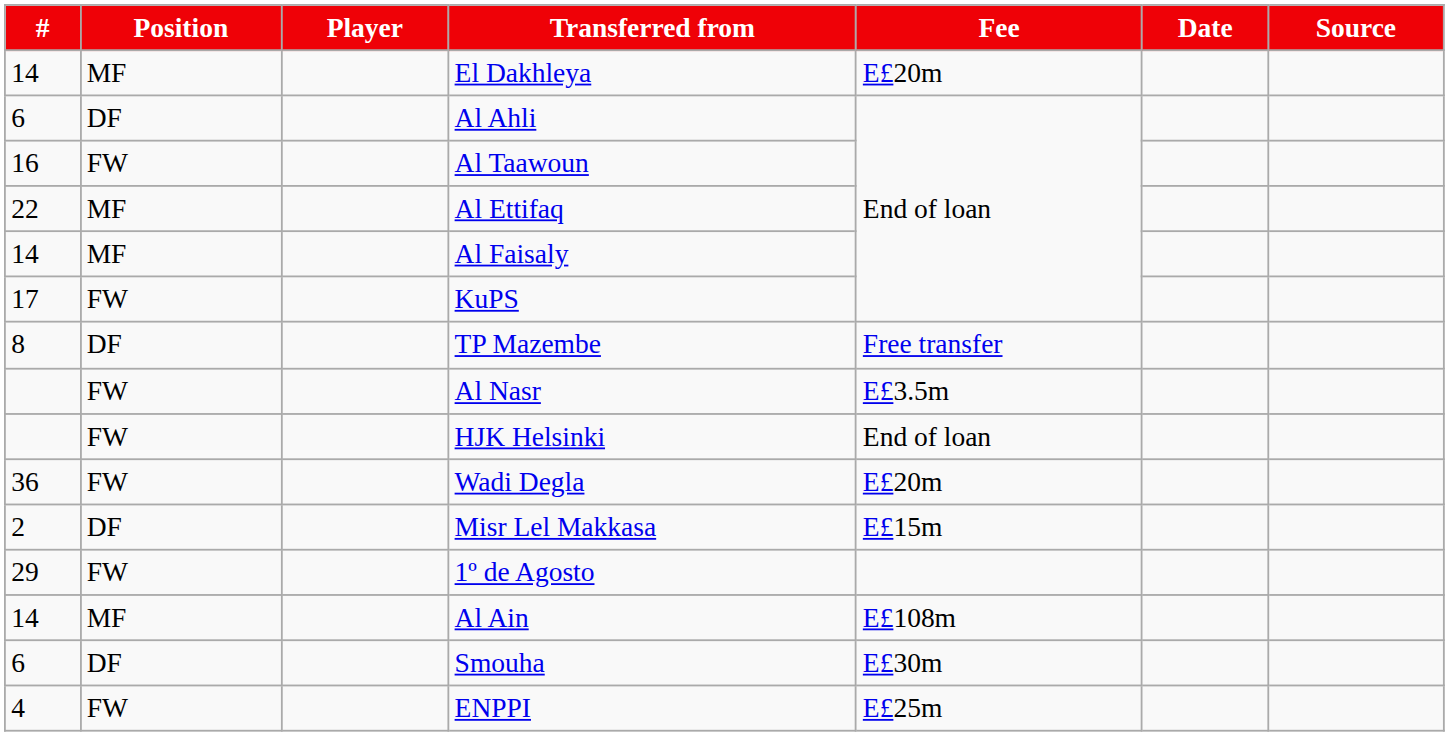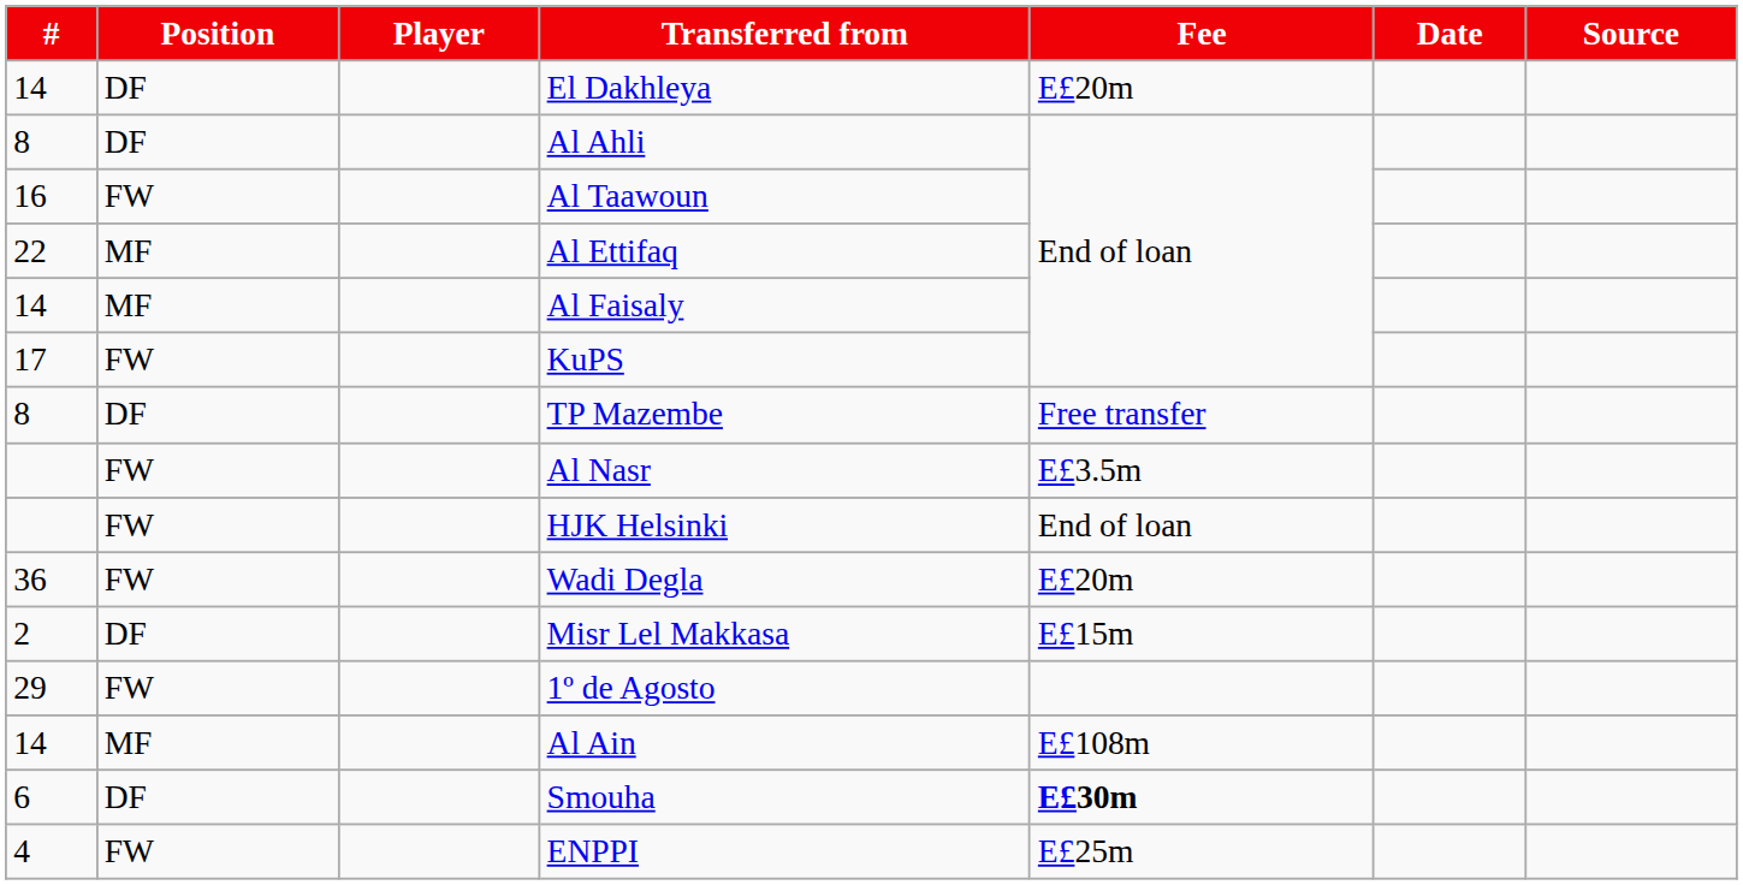El Dakhleya | Position: MF -> DF
Al Ahli | #: 6 -> 8
Smouha | Fee: normal -> bold
